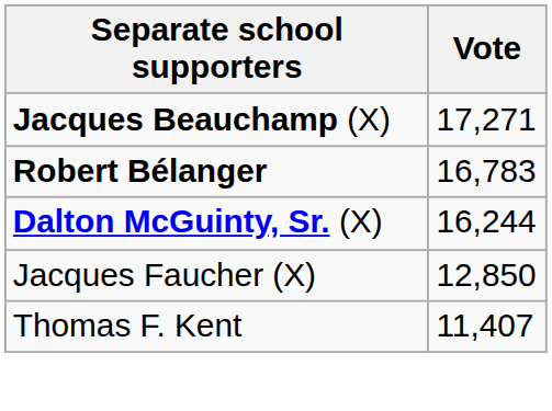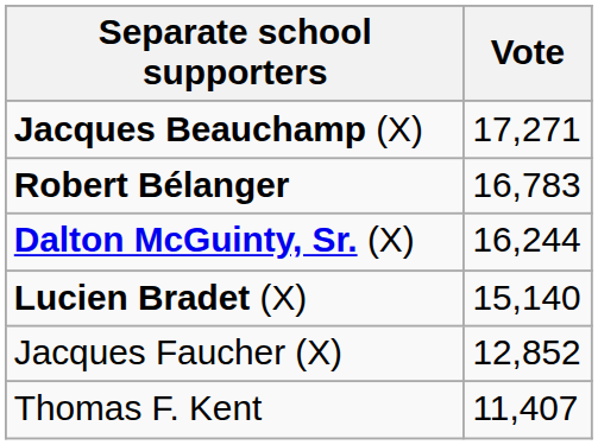+ row: Lucien Bradet (X) | 15,140
Jacques Faucher (X) | Vote: 12,850 -> 12,852
